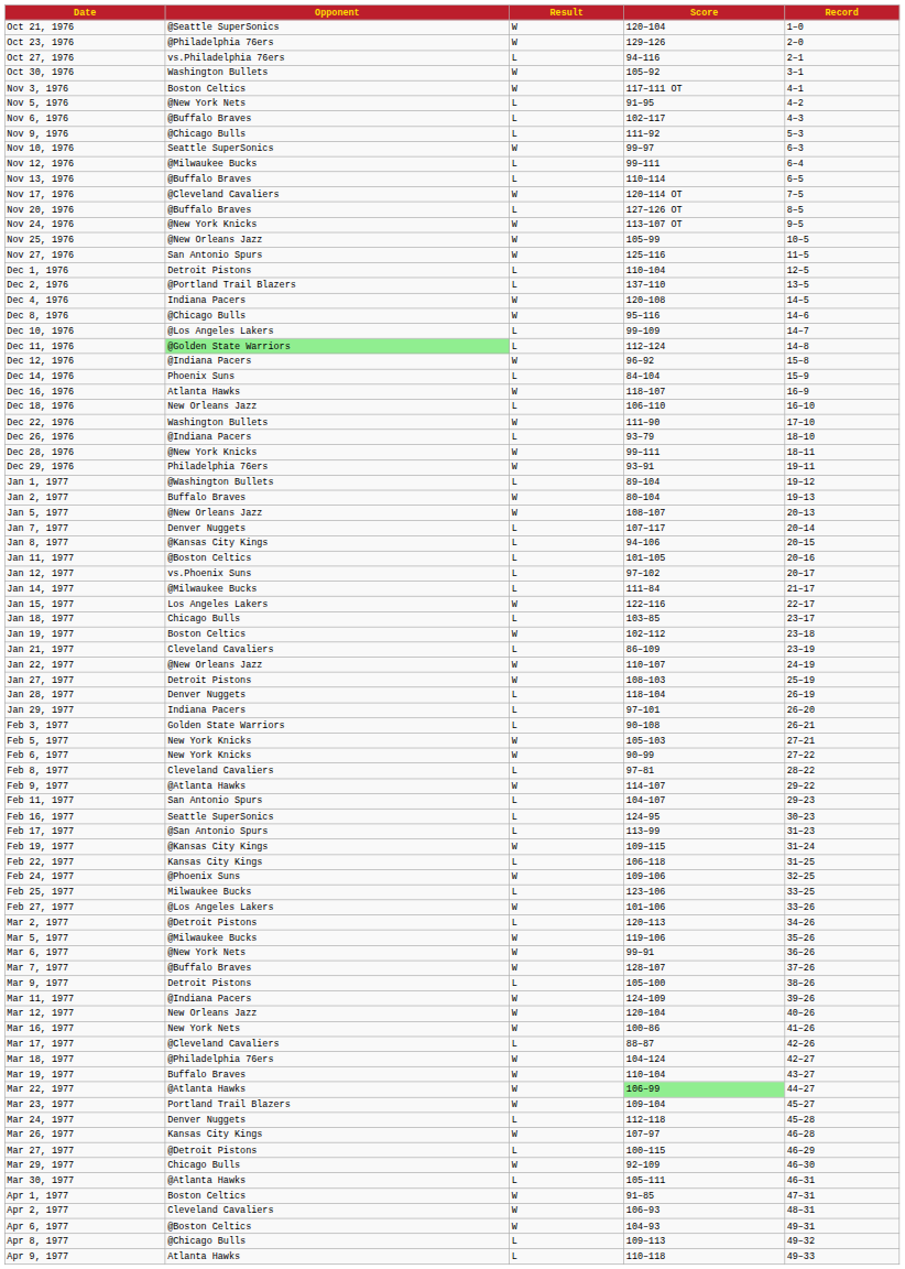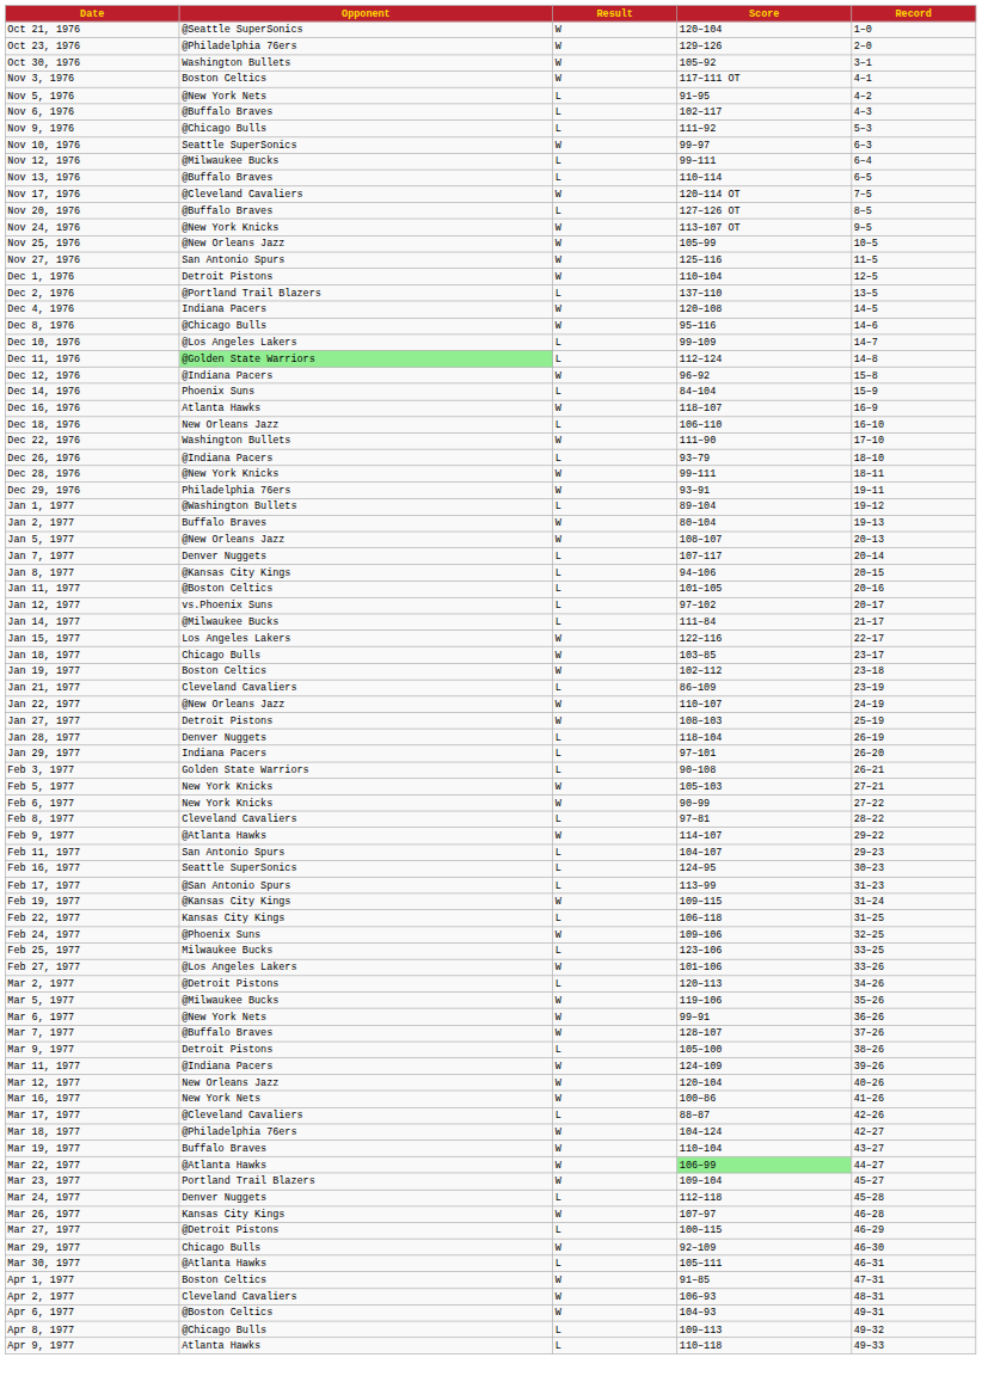- row: Oct 27, 1976 | vs.Philadelphia 76ers | L | 94–116 | 2–1
Dec 1, 1976 | Result: L -> W
Jan 18, 1977 | Result: L -> W
